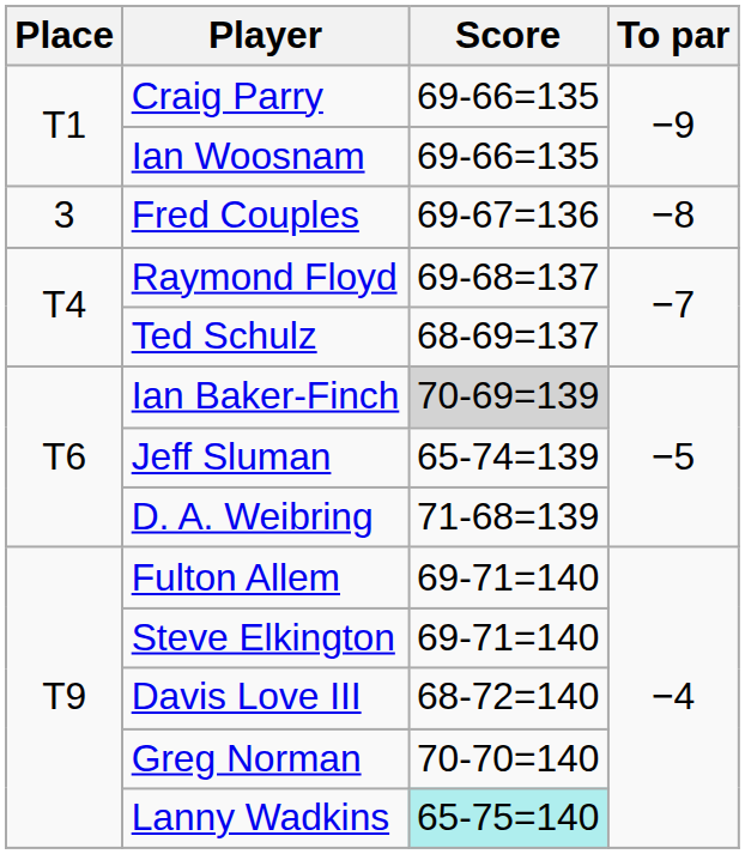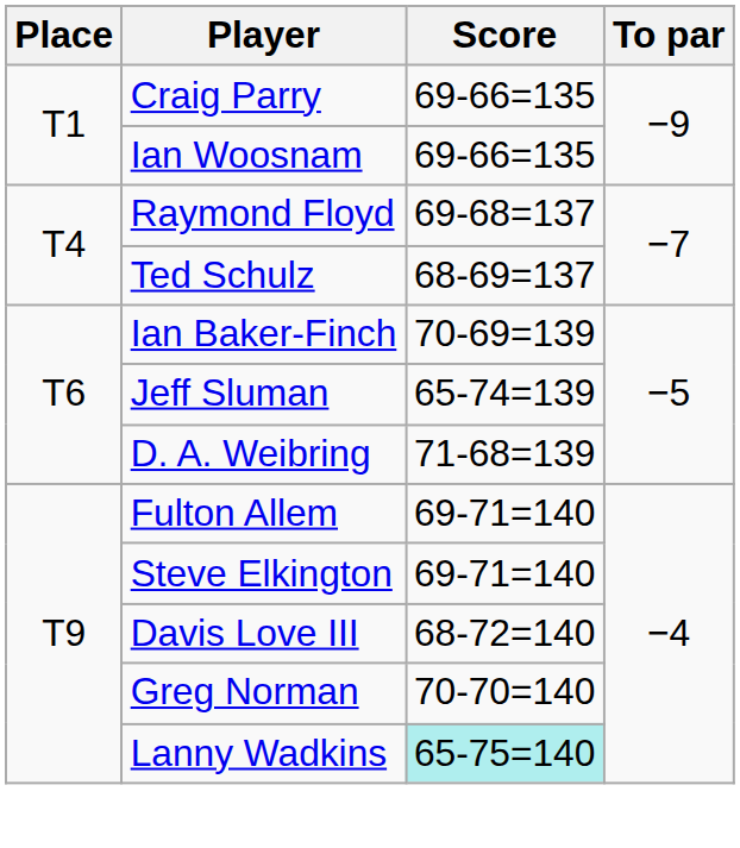- row: 3 | Fred Couples | 69-67=136 | −8
Ian Baker-Finch | Score: lightgrey background -> no background
